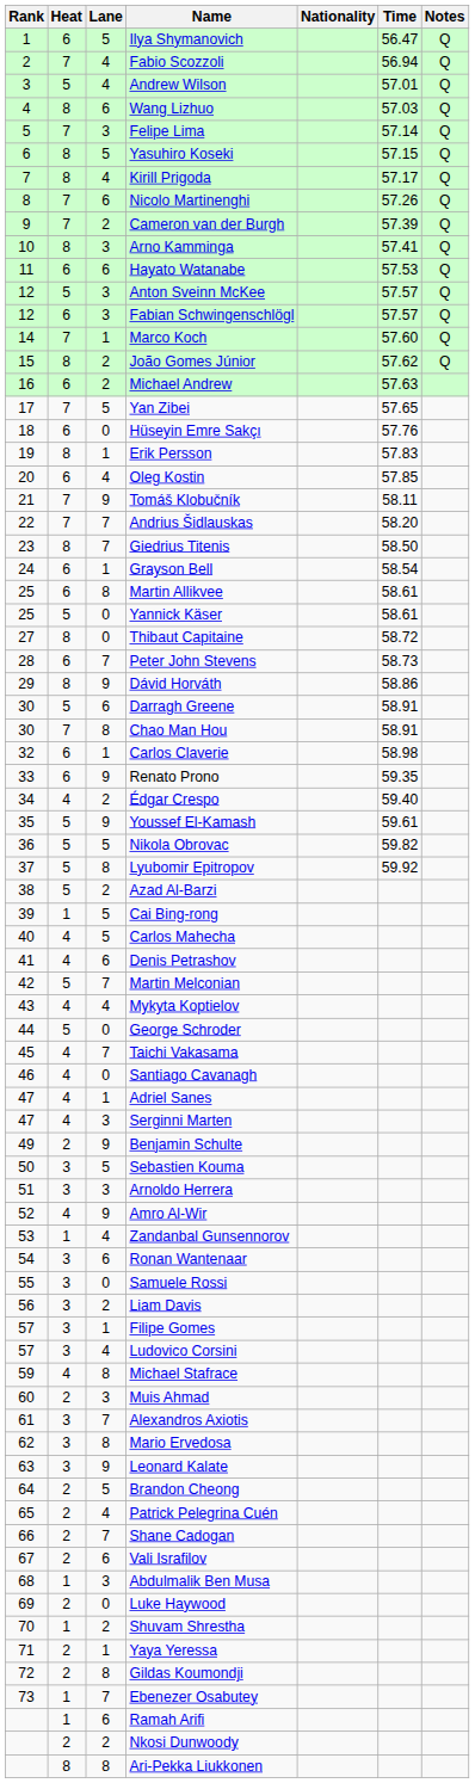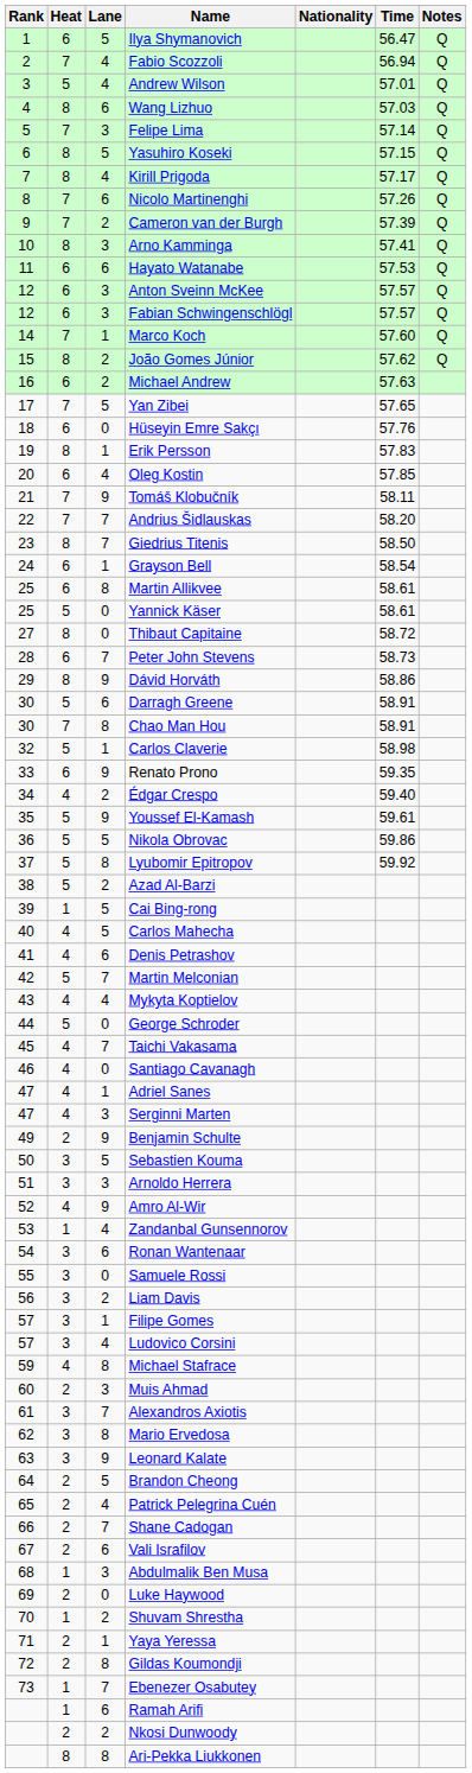Anton Sveinn McKee | Heat: 5 -> 6
Carlos Claverie | Heat: 6 -> 5
Nikola Obrovac | Time: 59.82 -> 59.86
